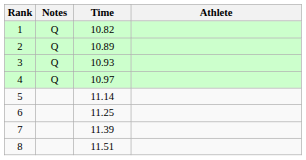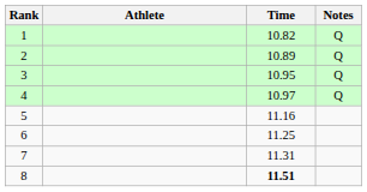columns swapped: Athlete <-> Notes
3 | Time: 10.93 -> 10.95
5 | Time: 11.14 -> 11.16
7 | Time: 11.39 -> 11.31
8 | Time: normal -> bold
